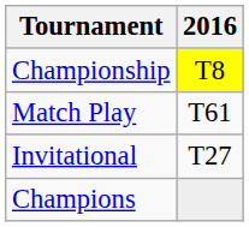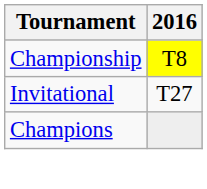- row: Match Play | T61
